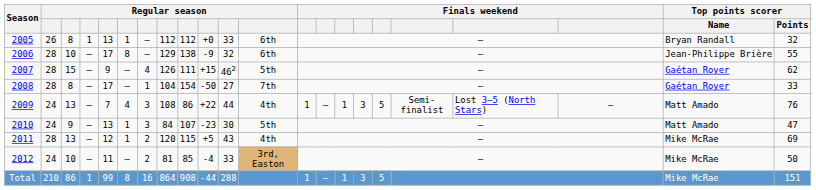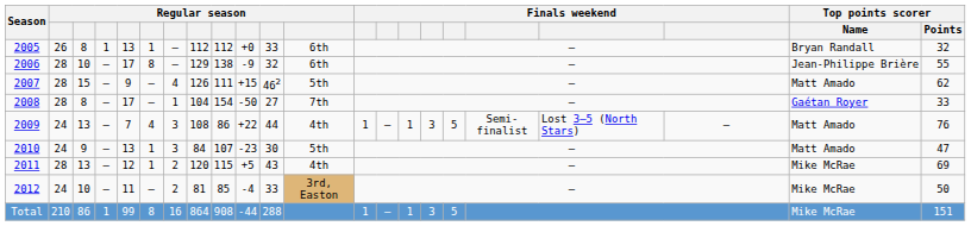2007 | Top points scorer / Name: Gaétan Royer -> Matt Amado
